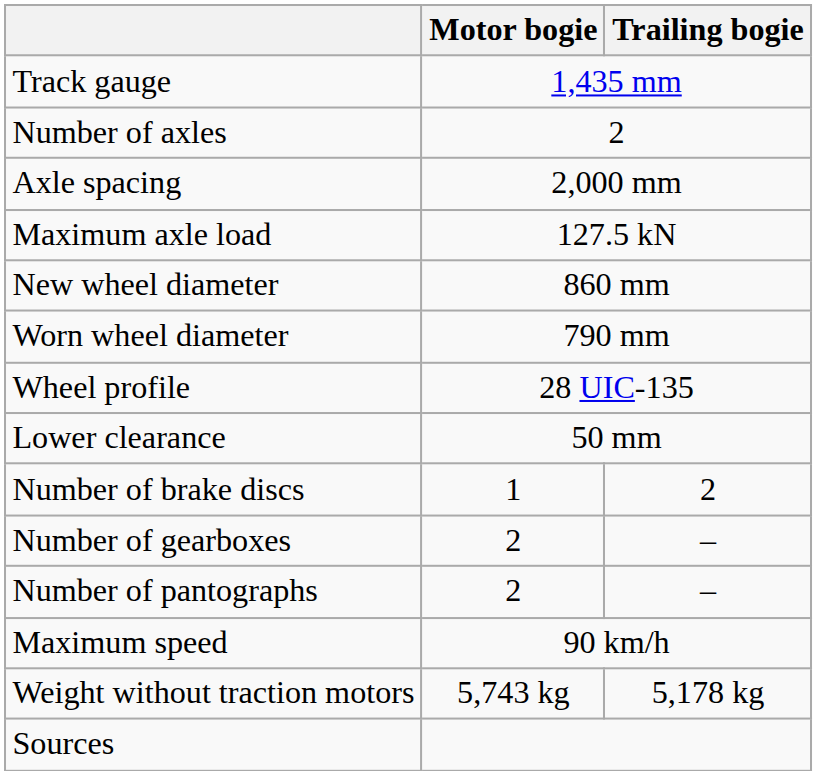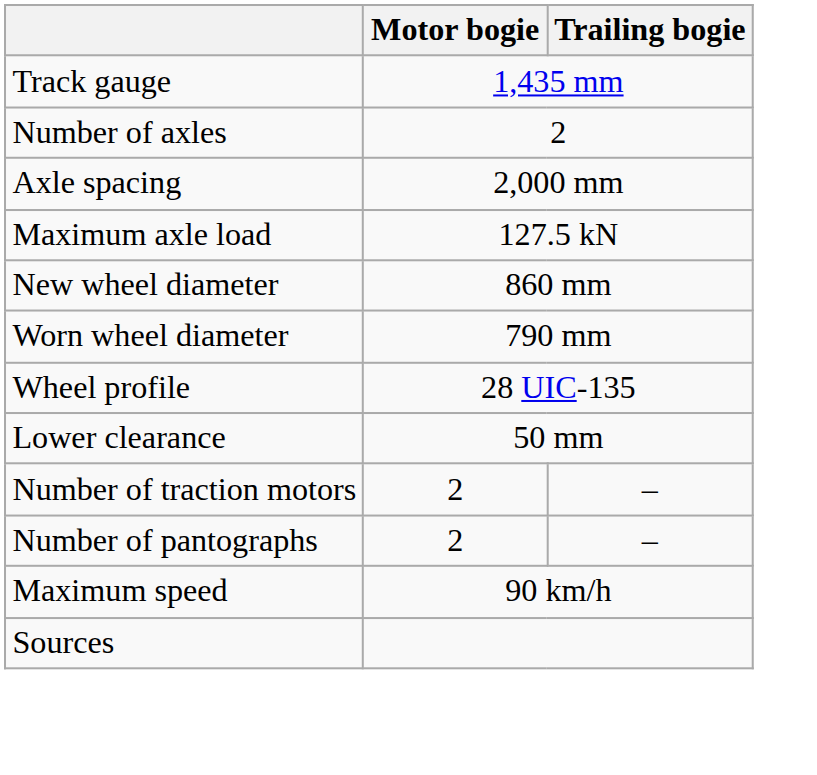- row: Number of brake discs | 1 | 2
+ row: Number of traction motors | 2 | –
- row: Number of gearboxes | 2 | –
- row: Weight without traction motors | 5,743 kg | 5,178 kg
